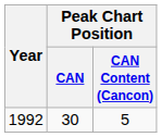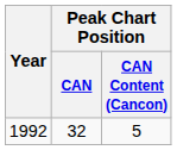1992 | Peak Chart Position / CAN: 30 -> 32
